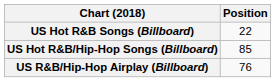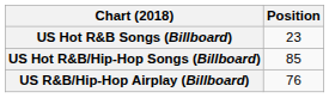US Hot R&B Songs (Billboard) | Position: 22 -> 23
